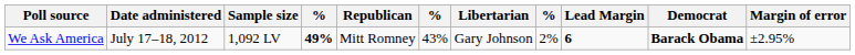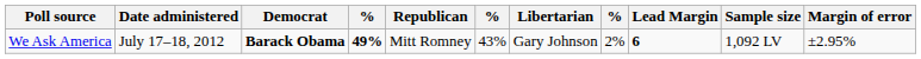columns swapped: Democrat <-> Sample size
